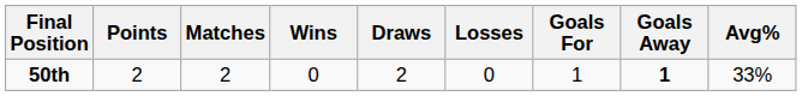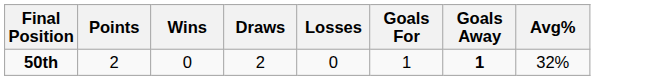- column: Matches | 2
50th | Avg%: 33% -> 32%
